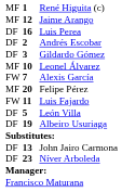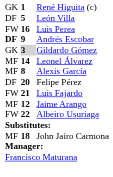René Higuita (c) | column 1: MF -> GK
rows swapped: León Villa <-> Jaime Arango
Luis Perea | column 1: DF -> FW
Andrés Escobar | column 1: normal -> bold
Andrés Escobar | column 2: 2 -> 9
Gildardo Gómez | column 1: DF -> GK
Gildardo Gómez | column 2: no background -> lightgrey background
Leonel Álvarez | column 2: 10 -> 14
Alexis García | column 1: FW -> MF
Alexis García | column 2: 7 -> 8
Felipe Pérez | column 1: MF -> DF
Luis Fajardo | column 2: 11 -> 21
Albeiro Usuriaga | column 1: DF -> FW
Albeiro Usuriaga | column 2: 19 -> 22
John Jairo Carmona | column 1: DF -> MF
John Jairo Carmona | column 2: 13 -> 18
- row: DF | 23 | Níver Arboleda
